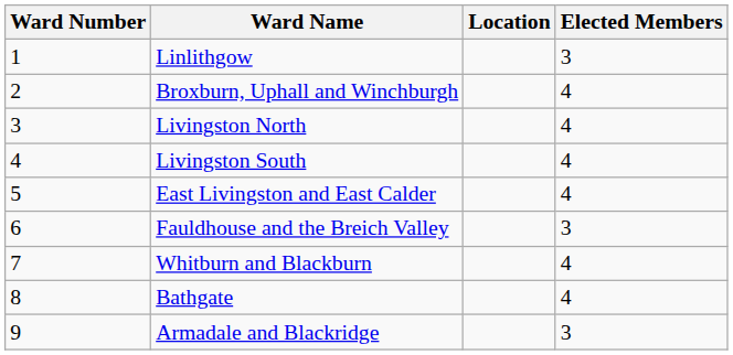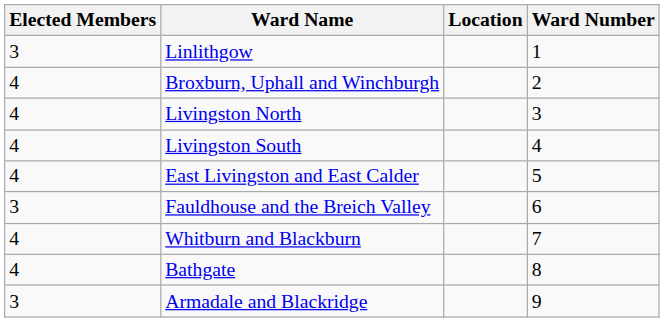columns swapped: Ward Number <-> Elected Members
